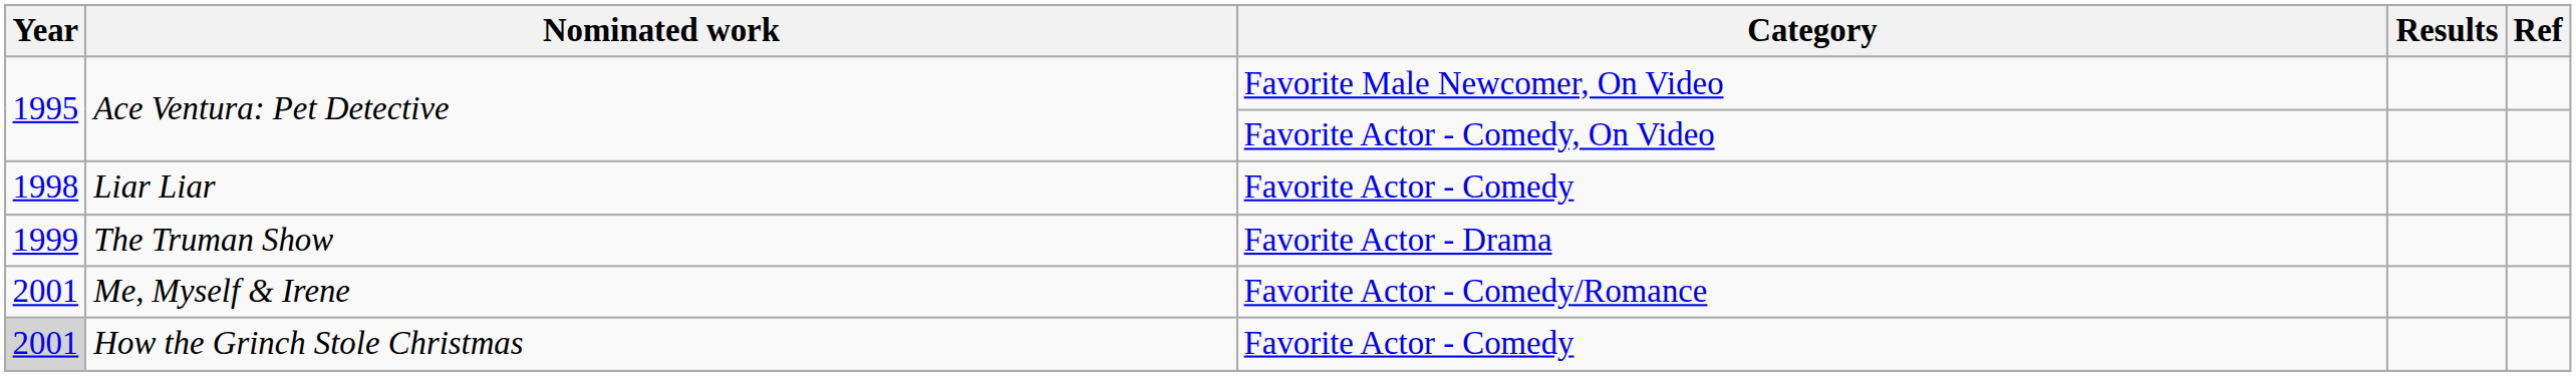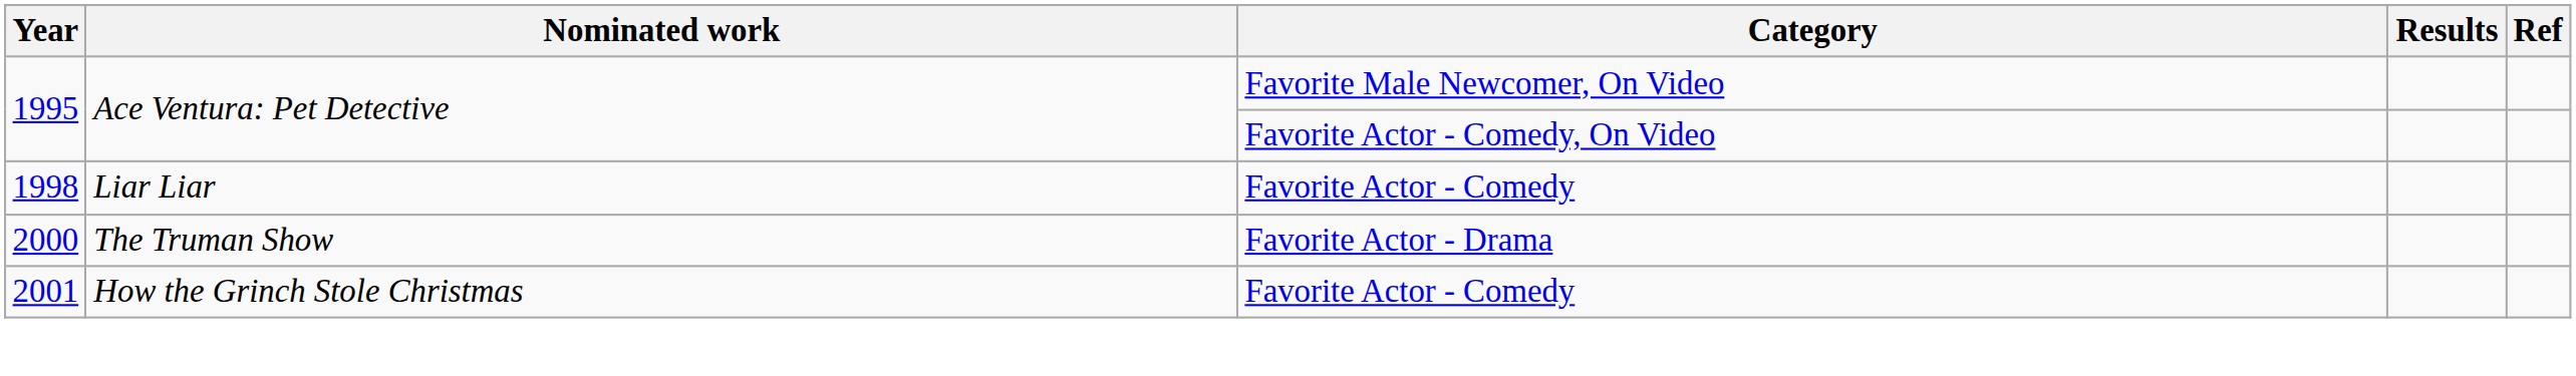The Truman Show | Year: 1999 -> 2000
- row: 2001 | Me, Myself & Irene | Favorite Actor - Comedy/Romance
How the Grinch Stole Christmas | Year: lightgrey background -> no background
